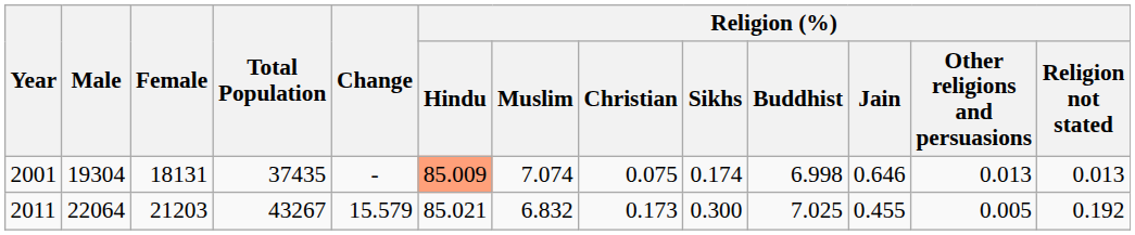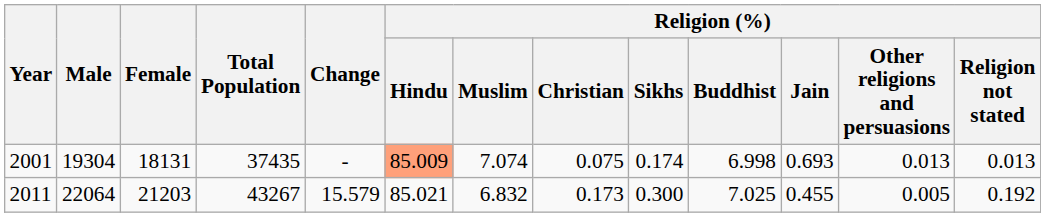2001 | Religion (%) / Jain: 0.646 -> 0.693
